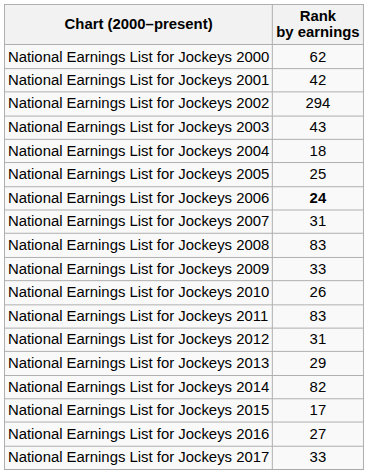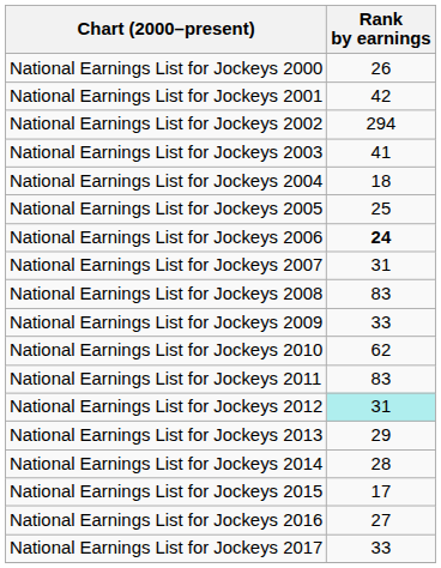National Earnings List for Jockeys 2000 | Rank by earnings: 62 -> 26
National Earnings List for Jockeys 2003 | Rank by earnings: 43 -> 41
National Earnings List for Jockeys 2010 | Rank by earnings: 26 -> 62
National Earnings List for Jockeys 2012 | Rank by earnings: no background -> paleturquoise background
National Earnings List for Jockeys 2014 | Rank by earnings: 82 -> 28
